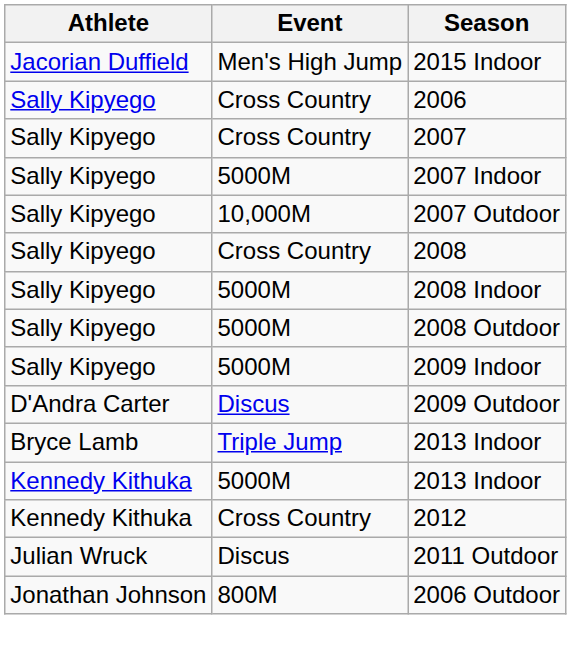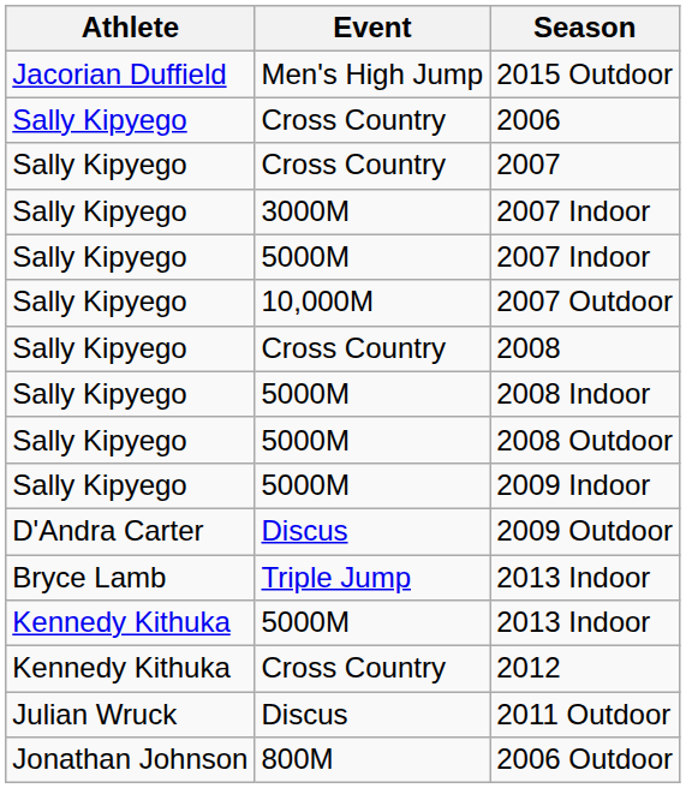+ row: Jacorian Duffield | Men's High Jump | 2015 Outdoor
- row: Jacorian Duffield | Men's High Jump | 2015 Indoor
+ row: Sally Kipyego | 3000M | 2007 Indoor
